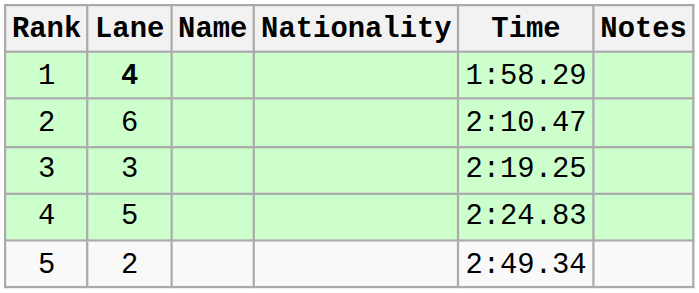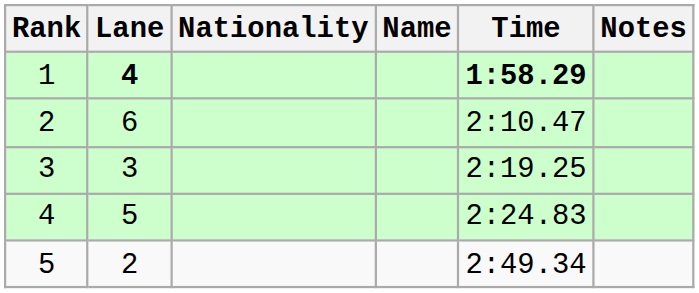columns swapped: Name <-> Nationality
1 | Time: normal -> bold
